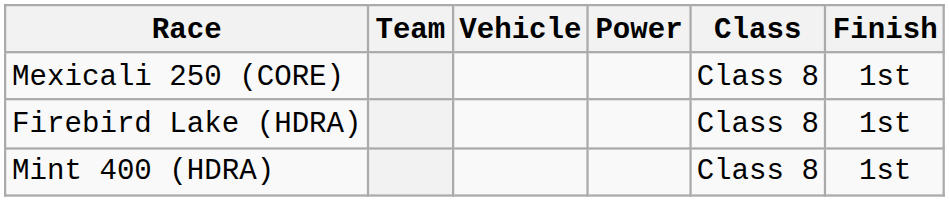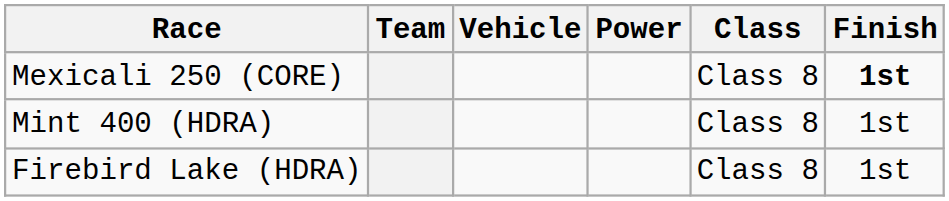Mexicali 250 (CORE) | Finish: normal -> bold
rows swapped: Mint 400 (HDRA) <-> Firebird Lake (HDRA)
